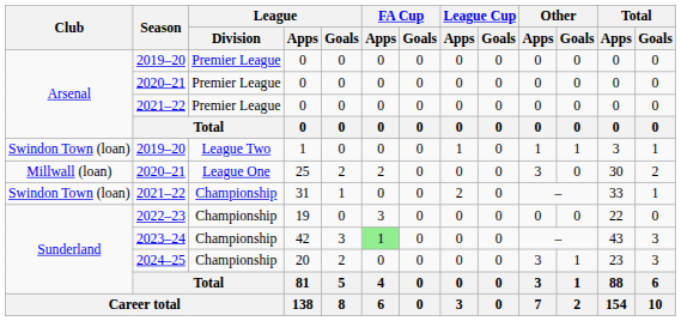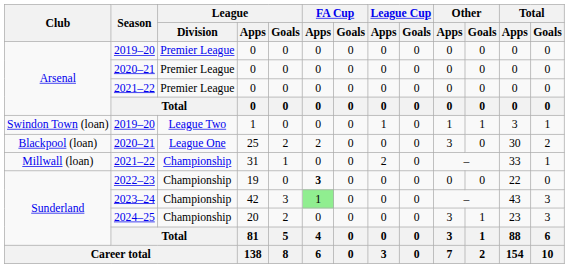25 | Club: Millwall (loan) -> Blackpool (loan)
31 | Club: Swindon Town (loan) -> Millwall (loan)
19 | FA Cup / Apps: normal -> bold
